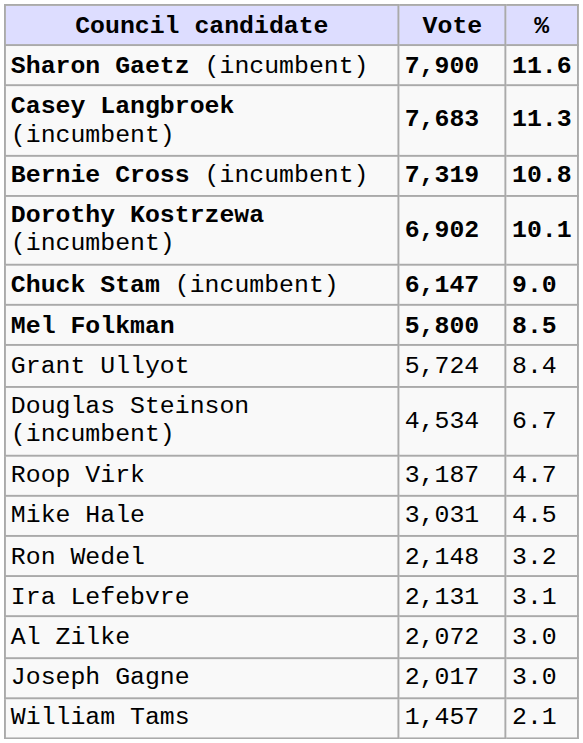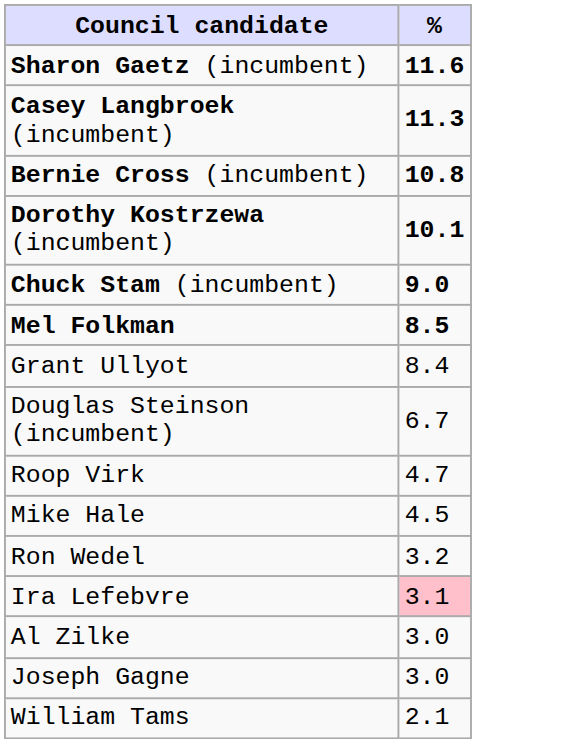- column: Vote | 7,900 | 7,683 | 7,319 | 6,902 | 6,147 | 5,800 | 5,724 | 4,534 | 3,187 | 3,031 | 2,148 | 2,131 | 2,072 | 2,017 | 1,457
Ira Lefebvre | %: no background -> pink background
